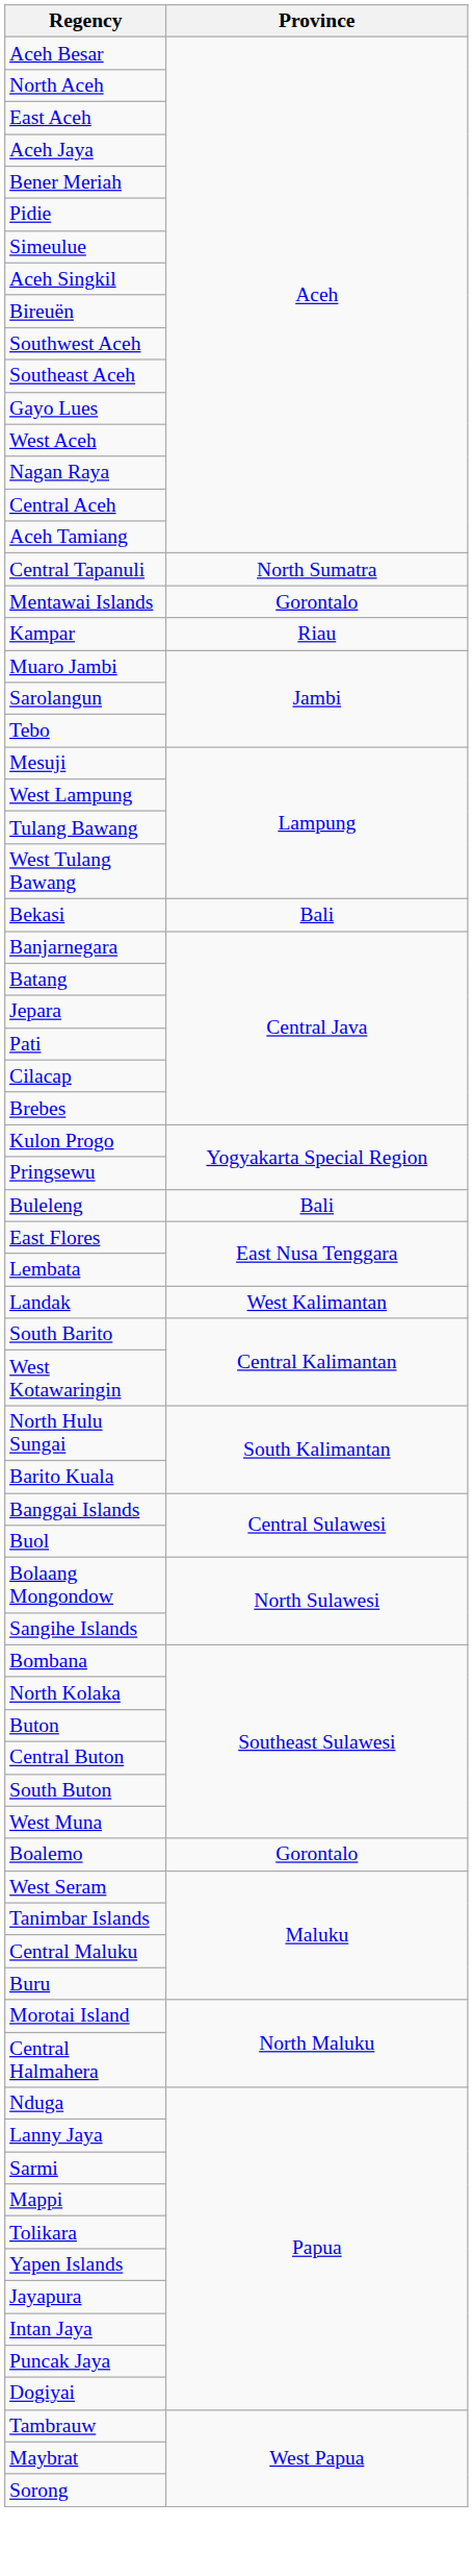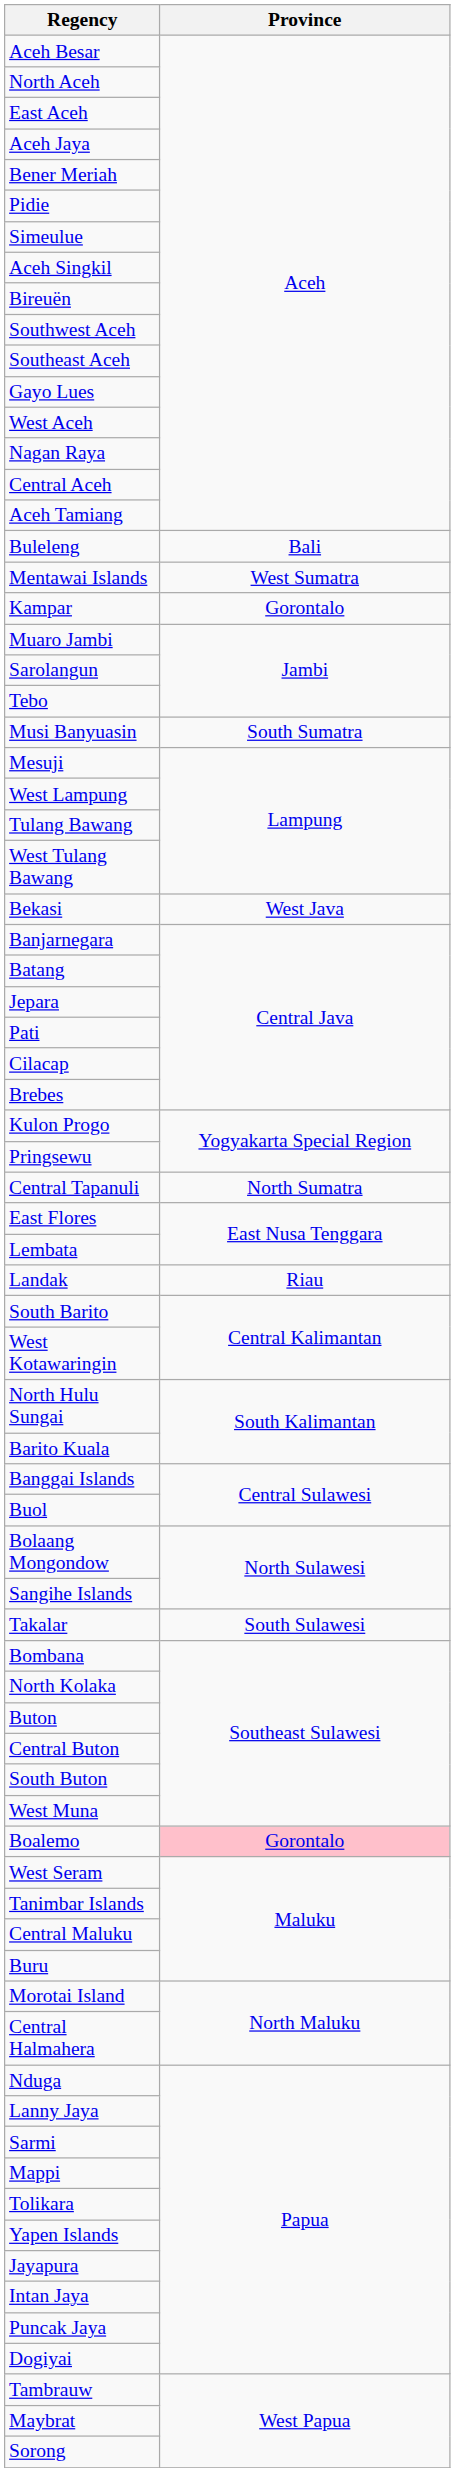rows swapped: Central Tapanuli <-> Buleleng
Mentawai Islands | Province: Gorontalo -> West Sumatra
Kampar | Province: Riau -> Gorontalo
+ row: Musi Banyuasin | South Sumatra
Bekasi | Province: Bali -> West Java
Landak | Province: West Kalimantan -> Riau
+ row: Takalar | South Sulawesi
Boalemo | Province: no background -> pink background
